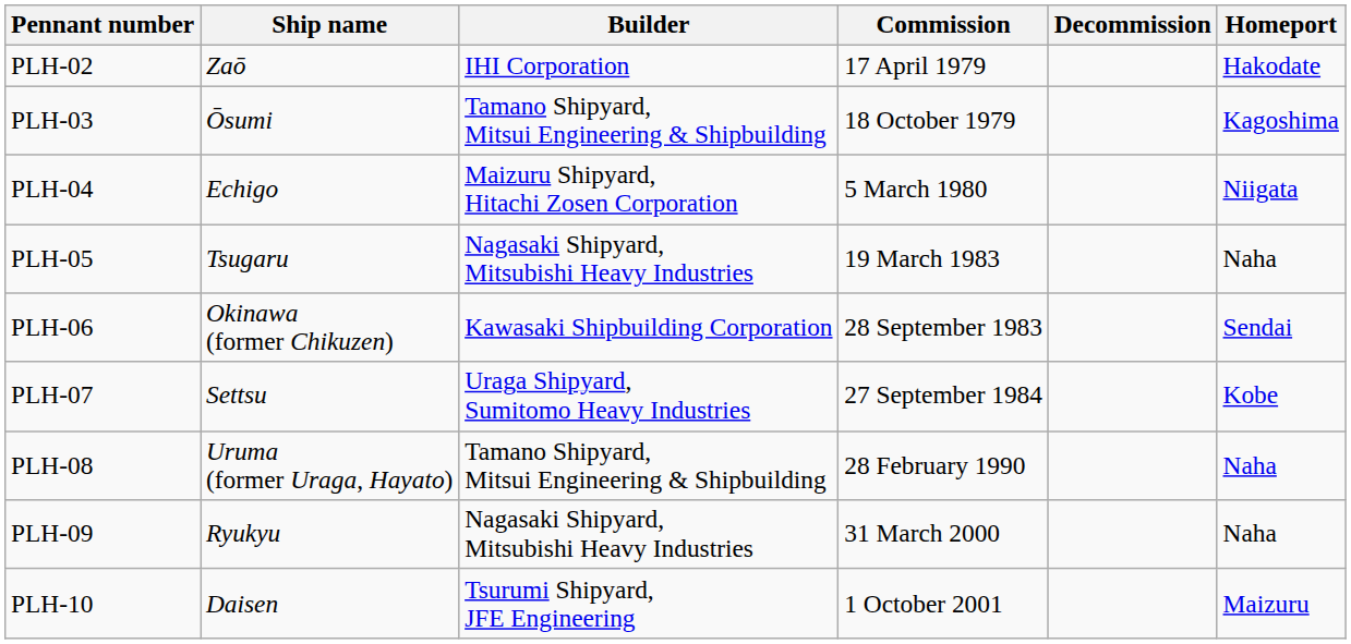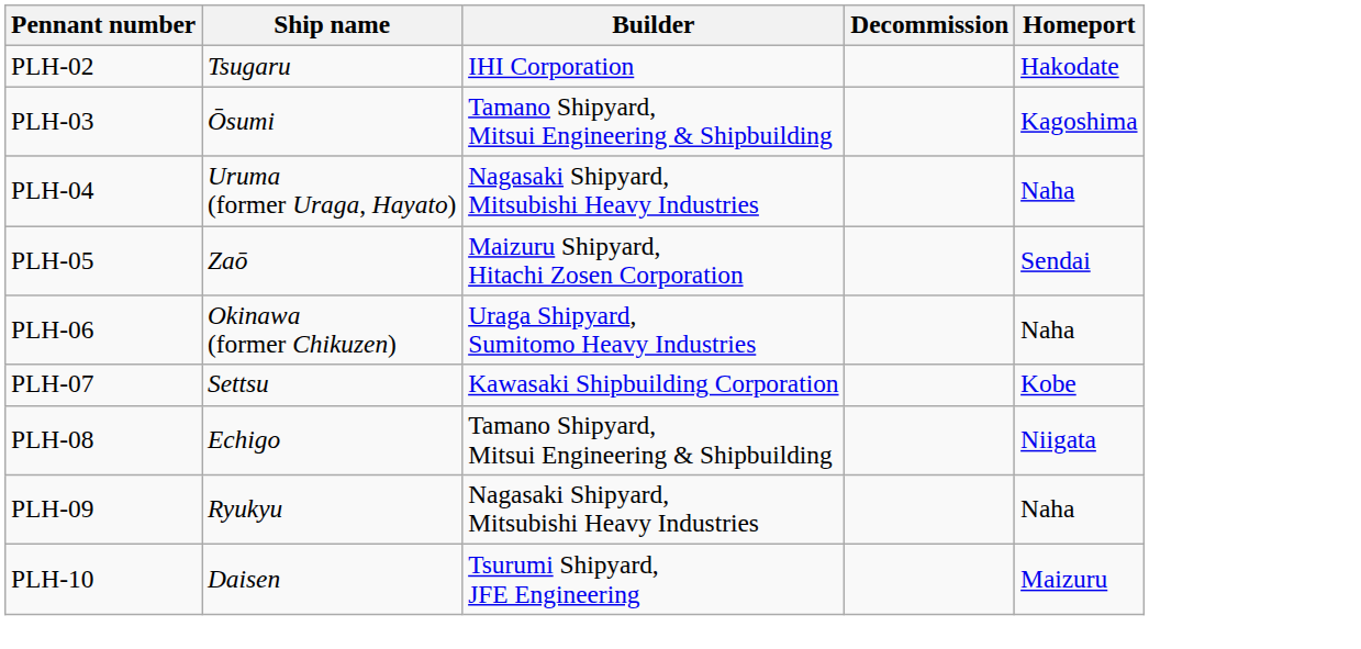- column: Commission | 17 April 1979 | 18 October 1979 | 5 March 1980 | 19 March 1983 | 28 September 1983 | 27 September 1984 | 28 February 1990 | 31 March 2000 | 1 October 2001
PLH-02 | Ship name: Zaō -> Tsugaru
PLH-04 | Ship name: Echigo -> Uruma (former Uraga, Hayato)
PLH-04 | Builder: Maizuru Shipyard, Hitachi Zosen Corporation -> Nagasaki Shipyard, Mitsubishi Heavy Industries
PLH-04 | Homeport: Niigata -> Naha
PLH-05 | Ship name: Tsugaru -> Zaō
PLH-05 | Builder: Nagasaki Shipyard, Mitsubishi Heavy Industries -> Maizuru Shipyard, Hitachi Zosen Corporation
PLH-05 | Homeport: Naha -> Sendai
PLH-06 | Builder: Kawasaki Shipbuilding Corporation -> Uraga Shipyard, Sumitomo Heavy Industries
PLH-06 | Homeport: Sendai -> Naha
PLH-07 | Builder: Uraga Shipyard, Sumitomo Heavy Industries -> Kawasaki Shipbuilding Corporation
PLH-08 | Ship name: Uruma (former Uraga, Hayato) -> Echigo
PLH-08 | Homeport: Naha -> Niigata
